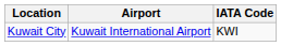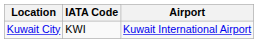columns swapped: Airport <-> IATA Code
